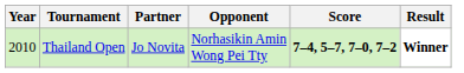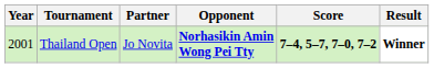Thailand Open | Year: 2010 -> 2001
Thailand Open | Opponent: normal -> bold
